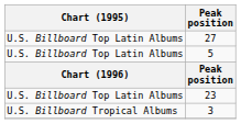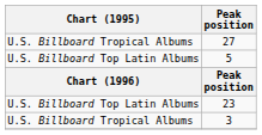27 | Chart (1995): U.S. Billboard Top Latin Albums -> U.S. Billboard Tropical Albums
